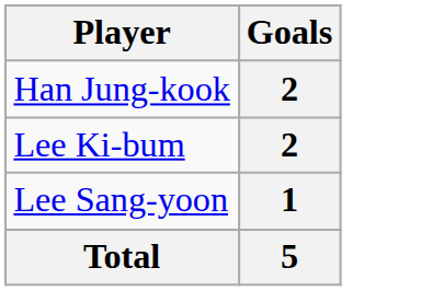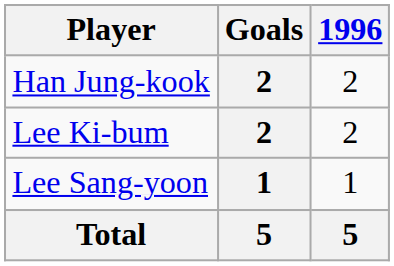+ column: 1996 | 2 | 2 | 1 | 5
